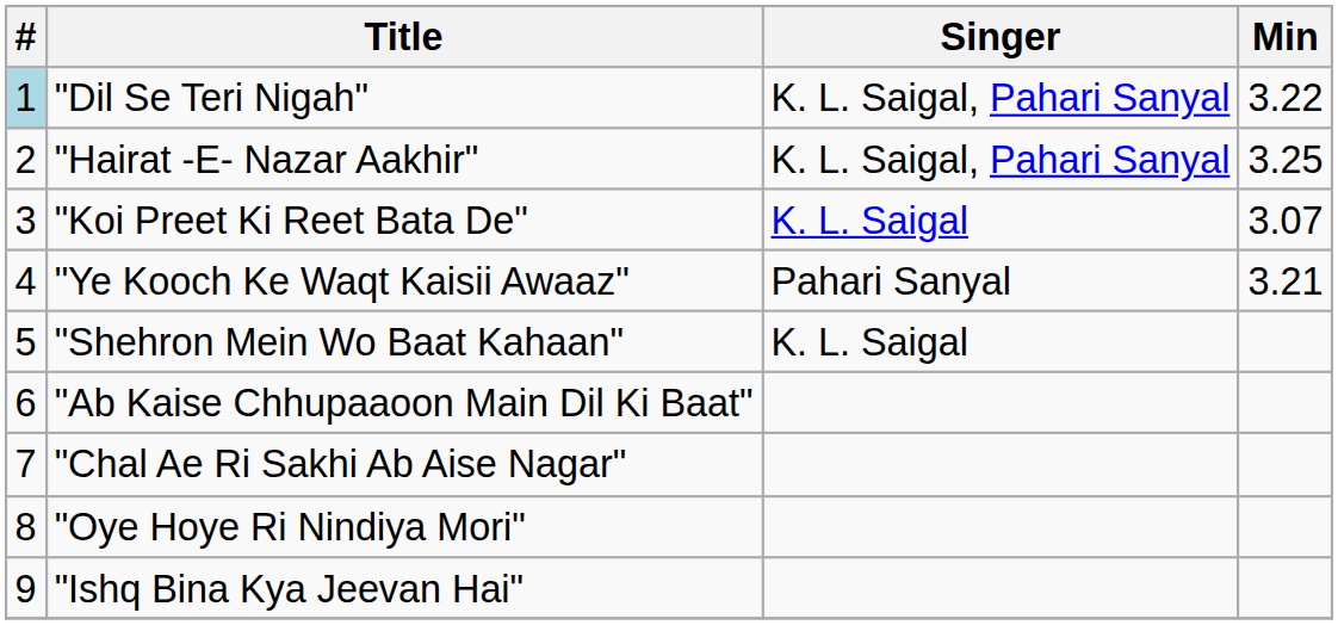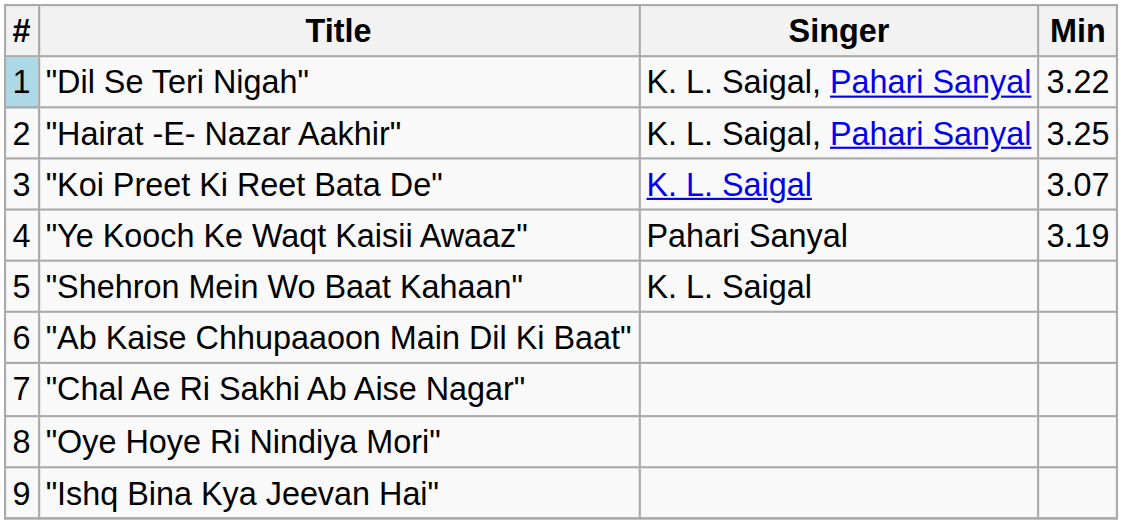"Ye Kooch Ke Waqt Kaisii Awaaz" | Min: 3.21 -> 3.19
